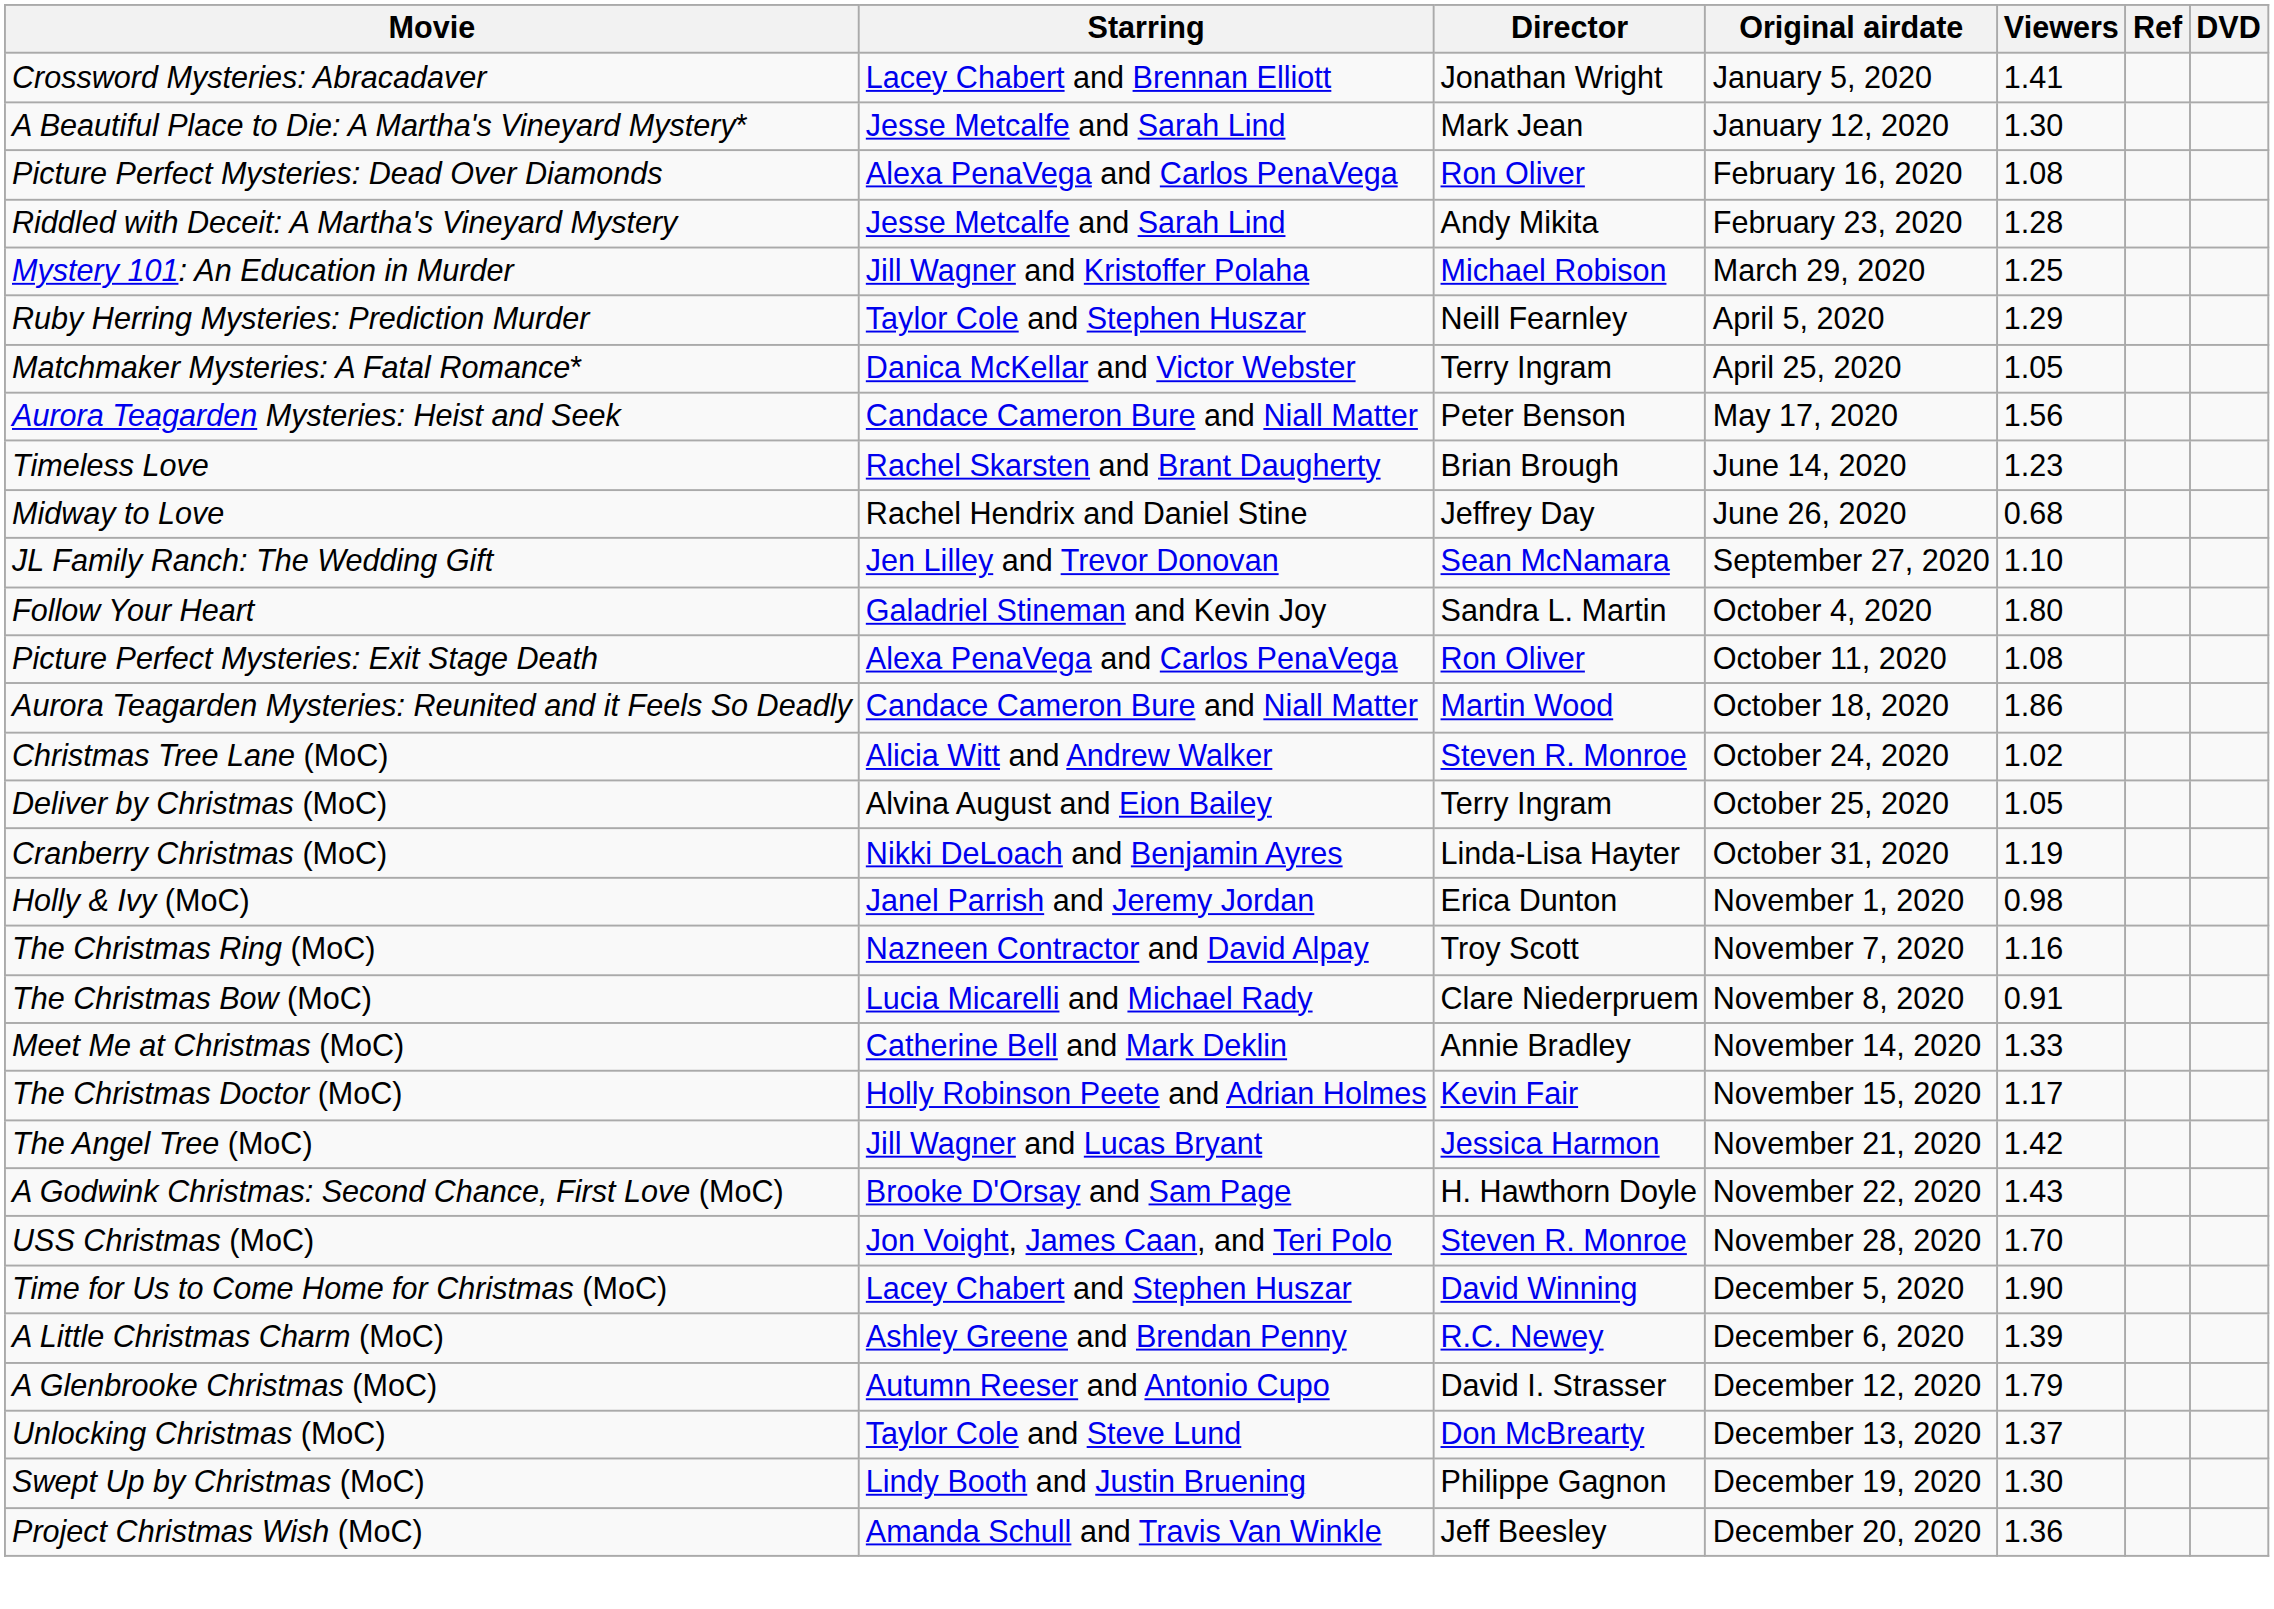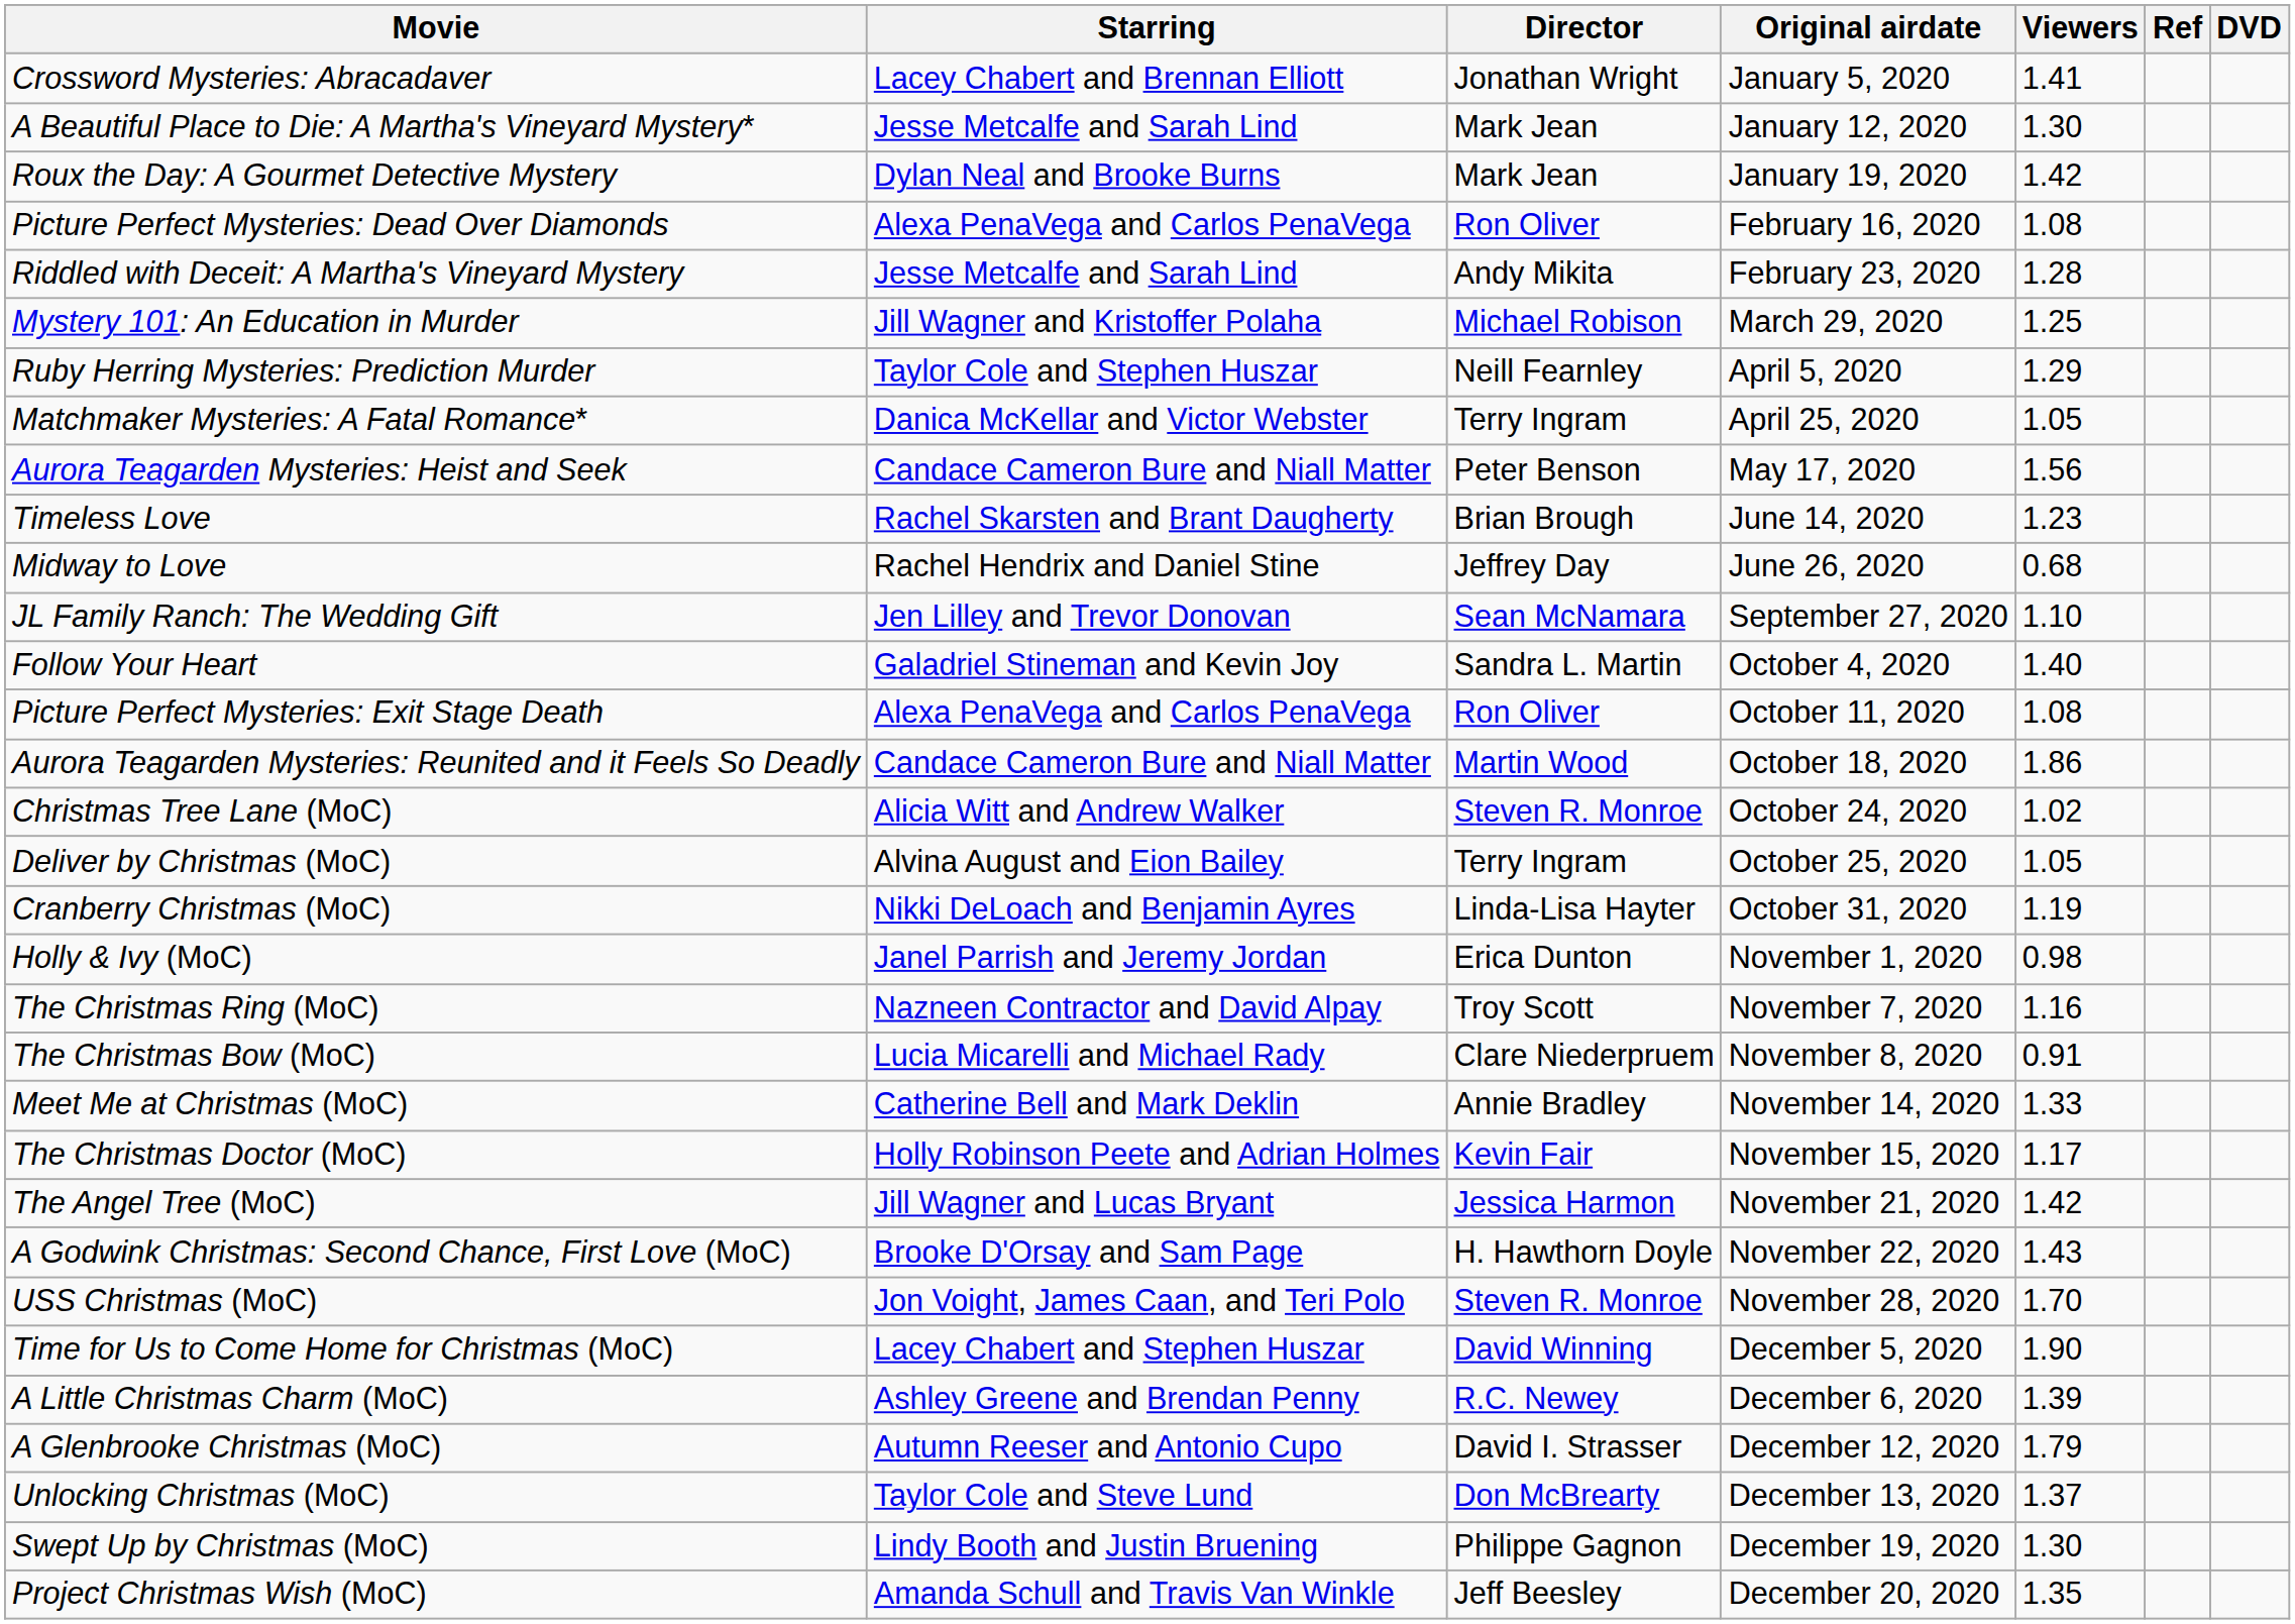+ row: Roux the Day: A Gourmet Detective Mystery | Dylan Neal and Brooke Burns | Mark Jean | January 19, 2020 | 1.42
Follow Your Heart | Viewers: 1.80 -> 1.40
Project Christmas Wish (MoC) | Viewers: 1.36 -> 1.35
